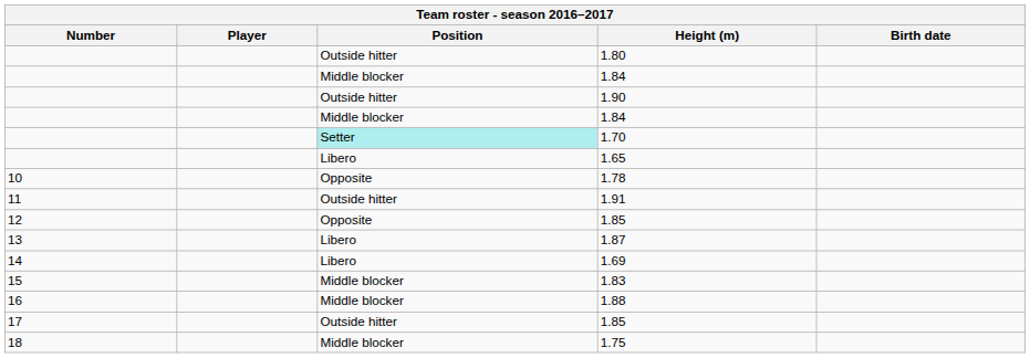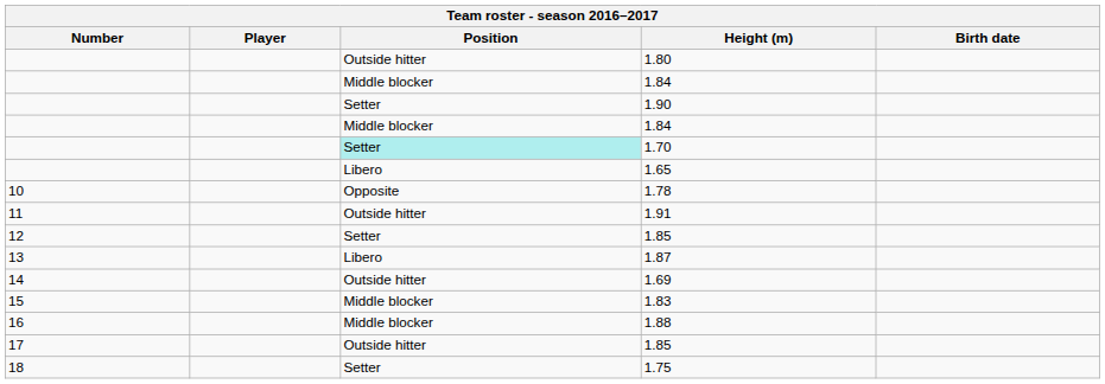1.90 | Position: Outside hitter -> Setter
12 / 1.85 | Position: Opposite -> Setter
1.69 | Position: Libero -> Outside hitter
1.75 | Position: Middle blocker -> Setter
